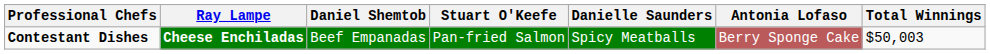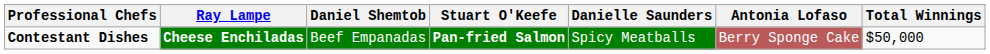Contestant Dishes | Stuart O'Keefe: normal -> bold
Contestant Dishes | Total Winnings: $50,003 -> $50,000
